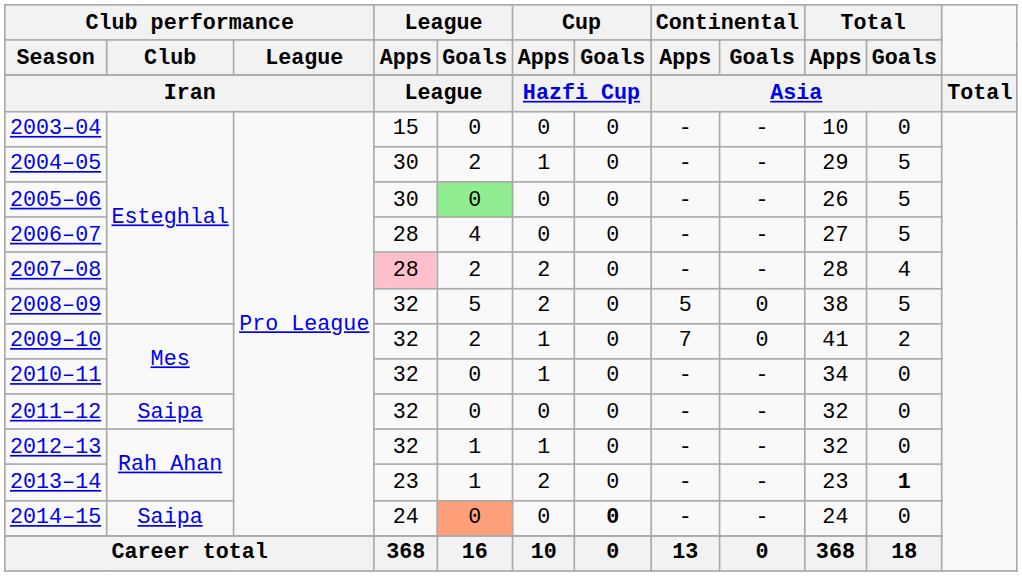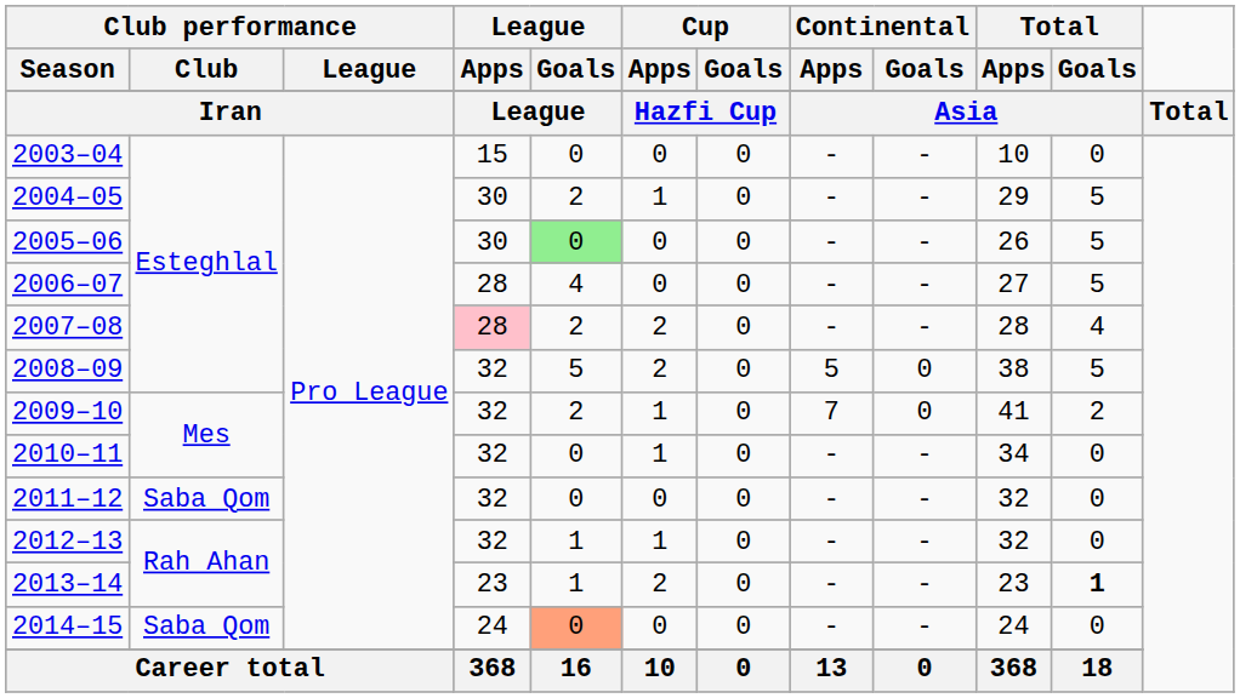2011–12 | Club performance / Club: Saipa -> Saba Qom
2014–15 | Club performance / Club: Saipa -> Saba Qom
2014–15 | Cup / Goals: bold -> normal
